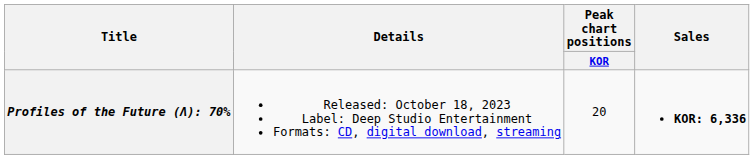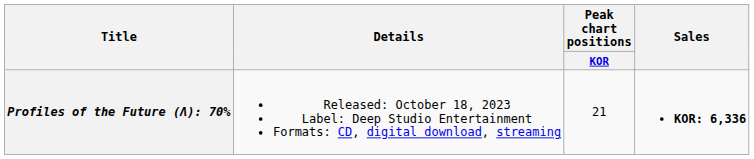Profiles of the Future (Λ): 70% | Peak chart positions / KOR: 20 -> 21
